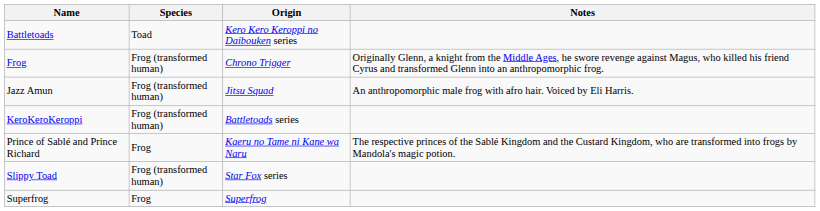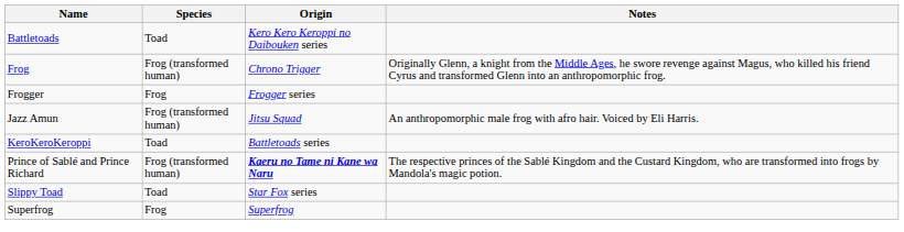+ row: Frogger | Frog | Frogger series
KeroKeroKeroppi | Species: Frog (transformed human) -> Toad
Prince of Sablé and Prince Richard | Species: Frog -> Frog (transformed human)
Prince of Sablé and Prince Richard | Origin: normal -> bold
Slippy Toad | Species: Frog (transformed human) -> Toad
